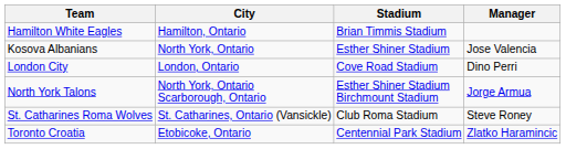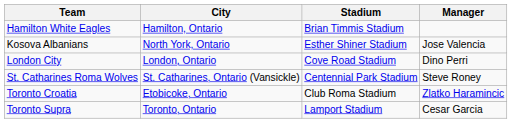- row: North York Talons | North York, Ontario Scarborough, Ontario | Esther Shiner Stadium Birchmount Stadium | Jorge Armua
St. Catharines Roma Wolves | Stadium: Club Roma Stadium -> Centennial Park Stadium
Toronto Croatia | Stadium: Centennial Park Stadium -> Club Roma Stadium
+ row: Toronto Supra | Toronto, Ontario | Lamport Stadium | Cesar Garcia
